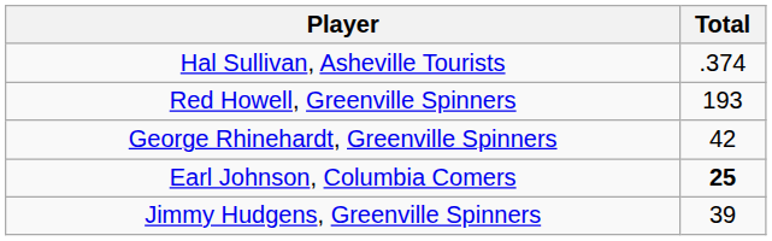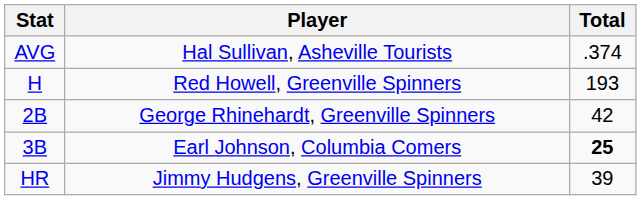+ column: Stat | AVG | H | 2B | 3B | HR
